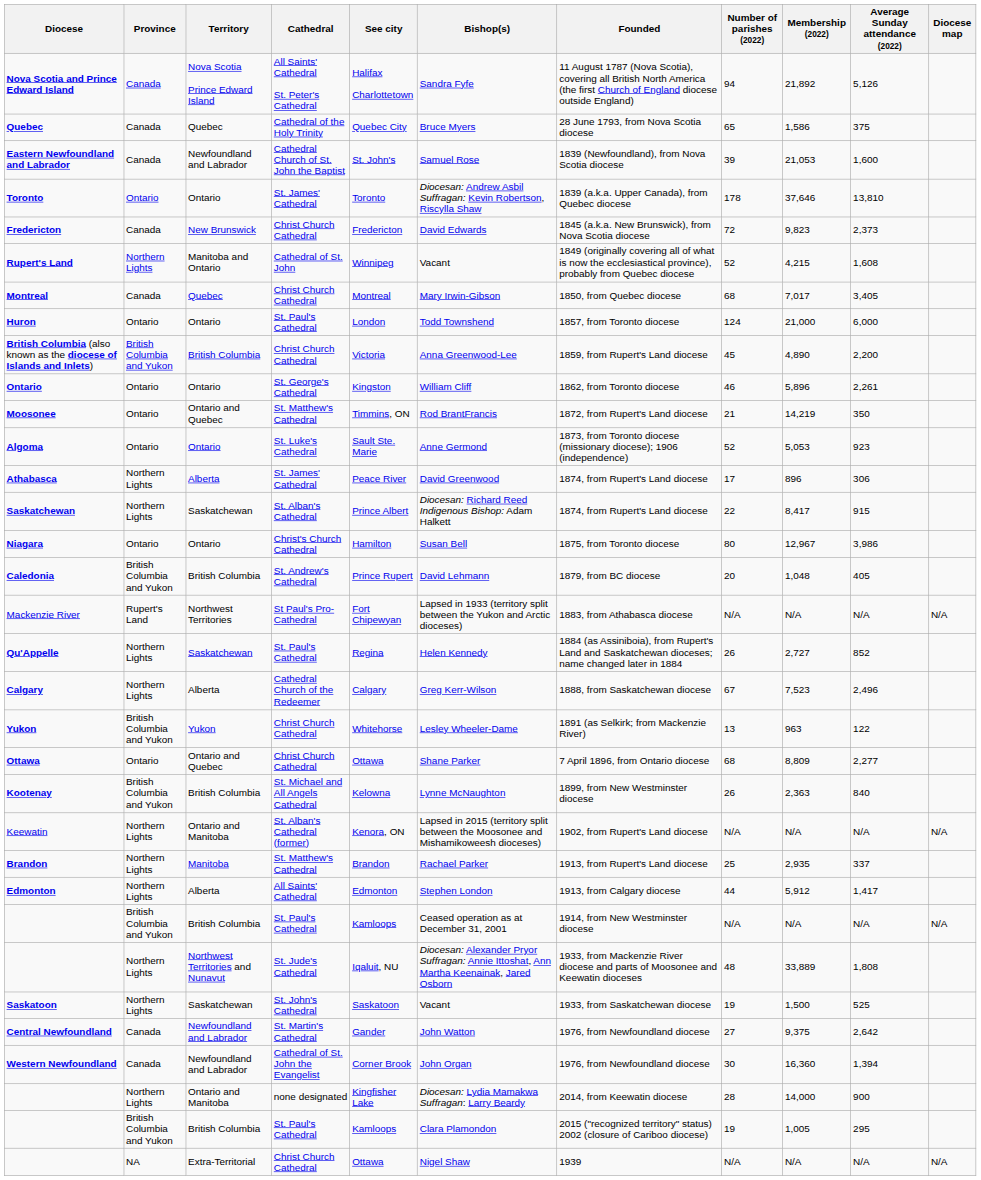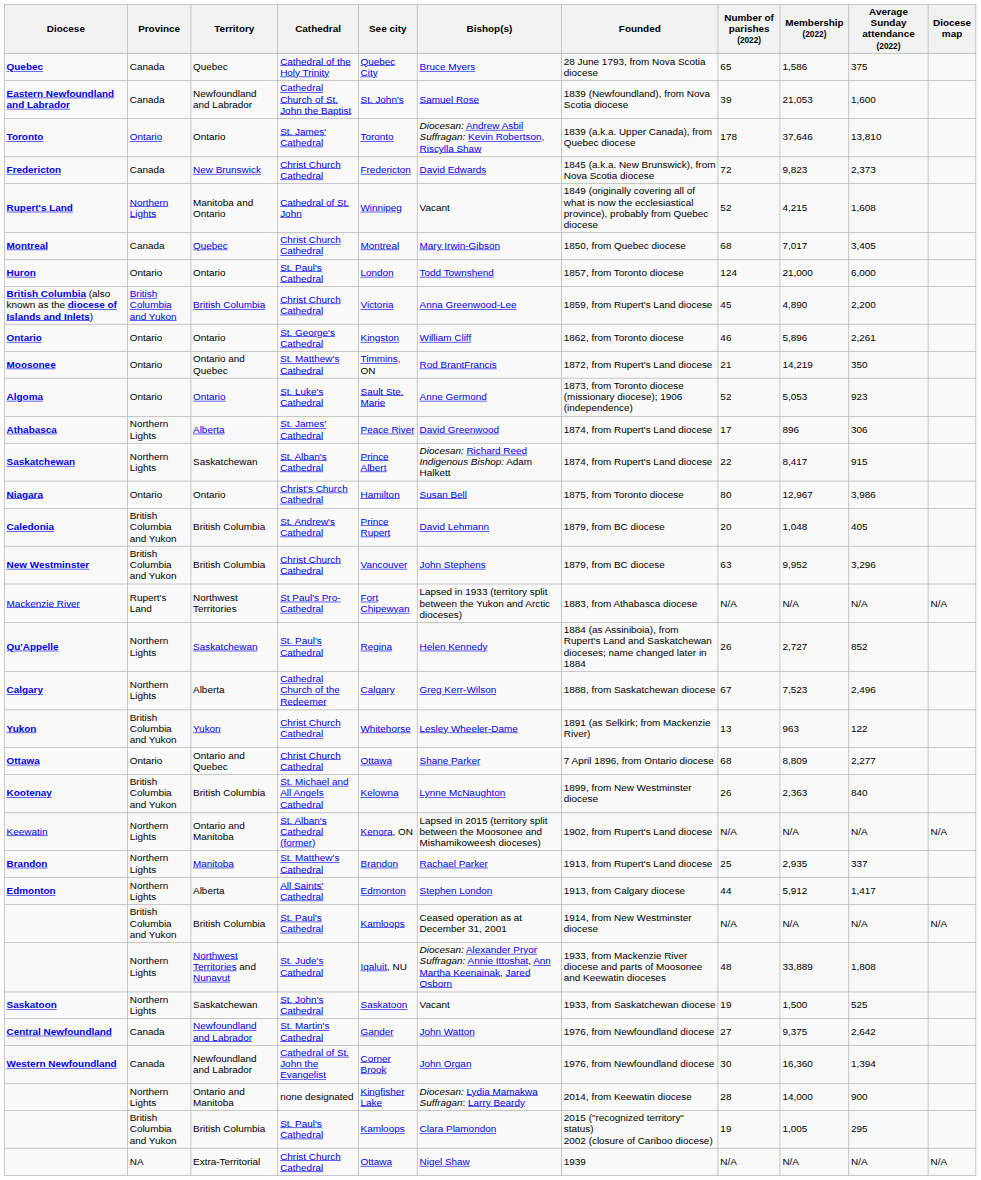- row: Nova Scotia and Prince Edward Island | Canada | Nova Scotia Prince Edward Island | All Saints' Cathedral St. Peter's Cathedral | Halifax Charlottetown | Sandra Fyfe | 11 August 1787 (Nova Scotia), covering all British North America (the first Church of England diocese outside England) | 94 | 21,892 | 5,126
+ row: New Westminster | British Columbia and Yukon | British Columbia | Christ Church Cathedral | Vancouver | John Stephens | 1879, from BC diocese | 63 | 9,952 | 3,296
